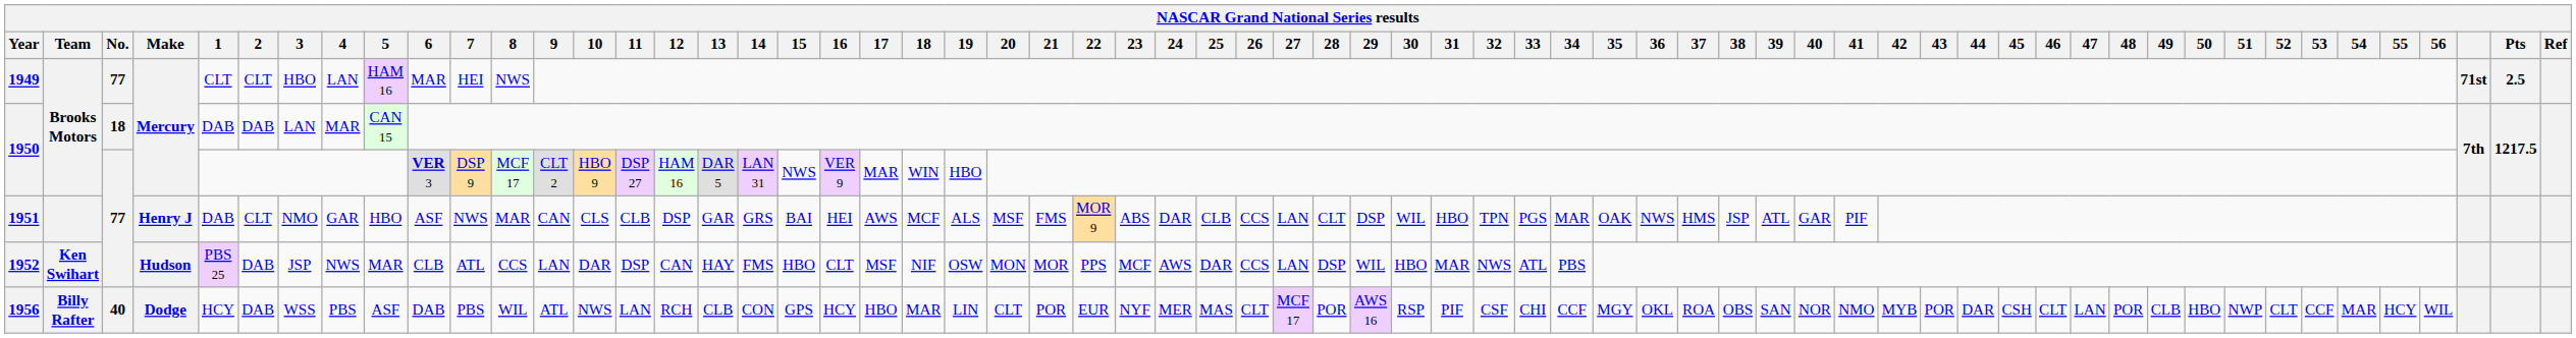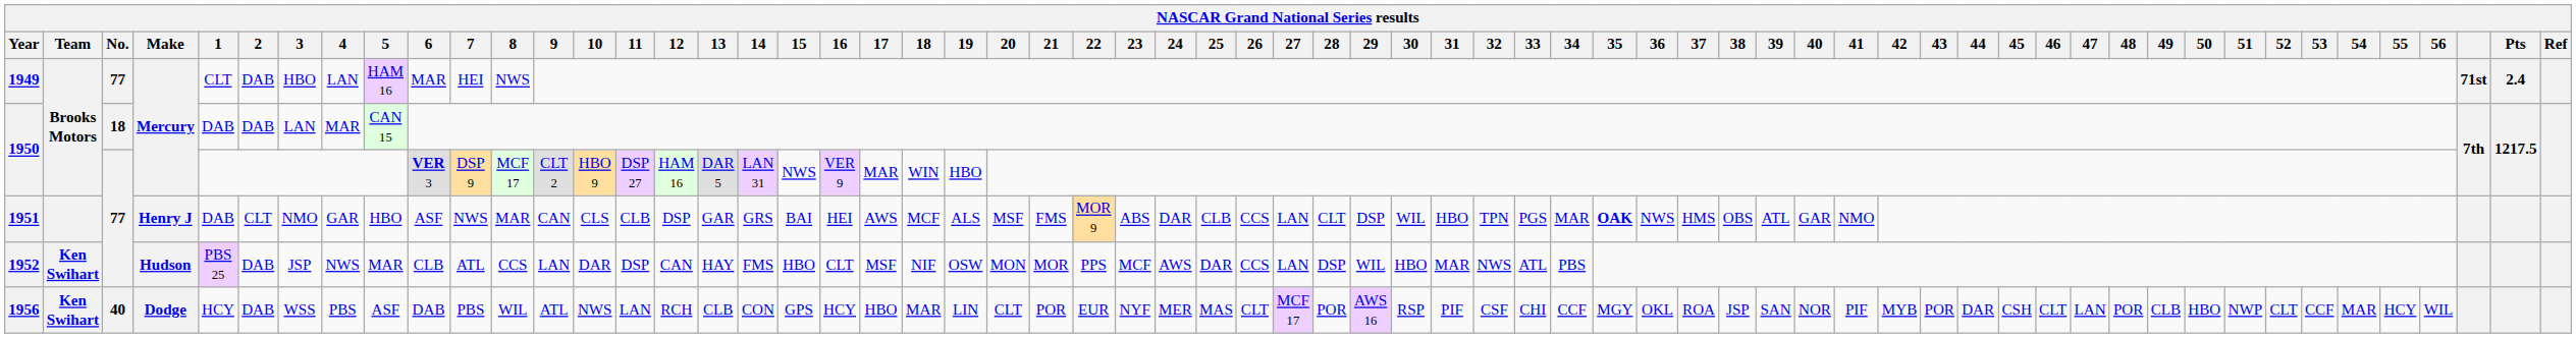1949 | 2: CLT -> DAB
1949 | Pts: 2.5 -> 2.4
1951 | 35: normal -> bold
1951 | 38: JSP -> OBS
1951 | 41: PIF -> NMO
1956 | Team: Billy Rafter -> Ken Swihart
1956 | 38: OBS -> JSP
1956 | 41: NMO -> PIF
